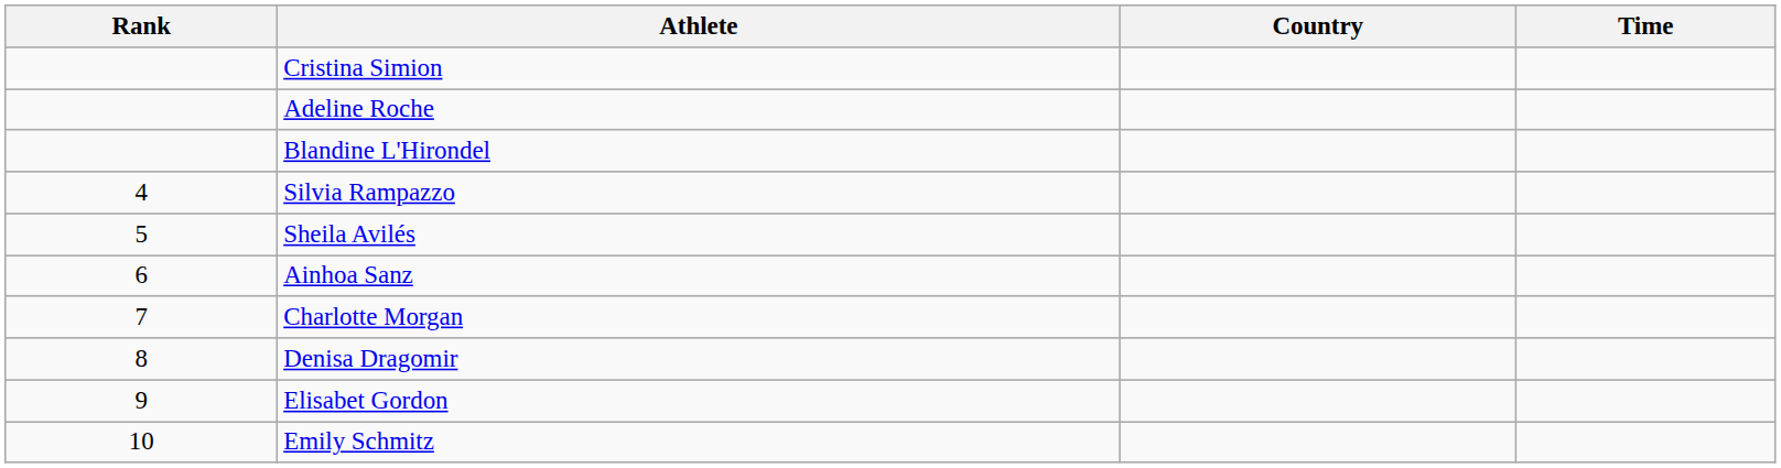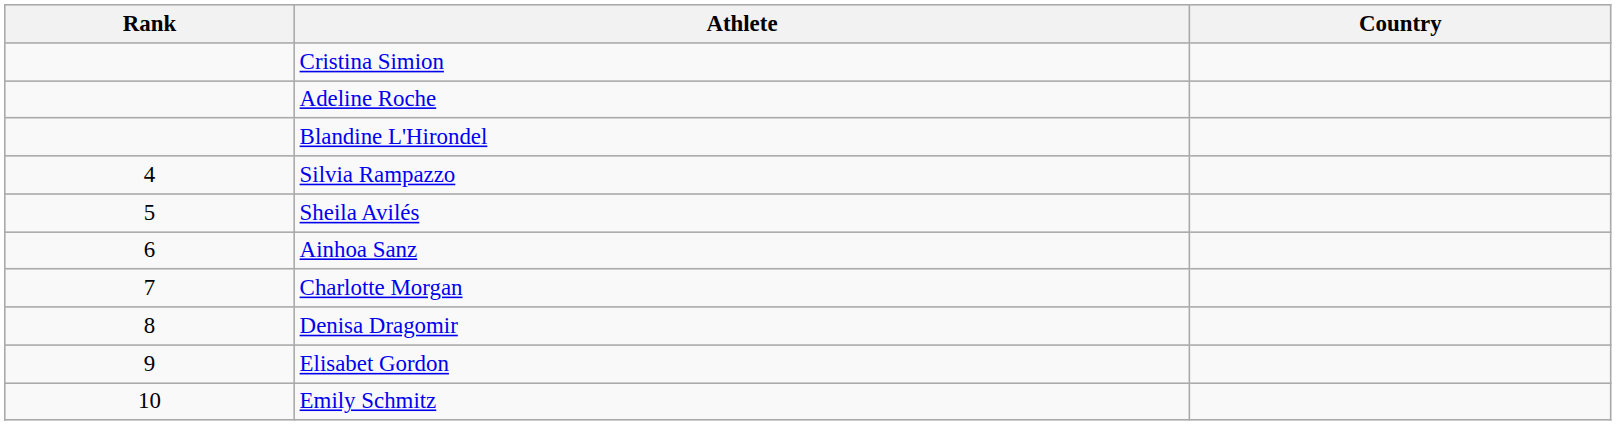- column: Time
